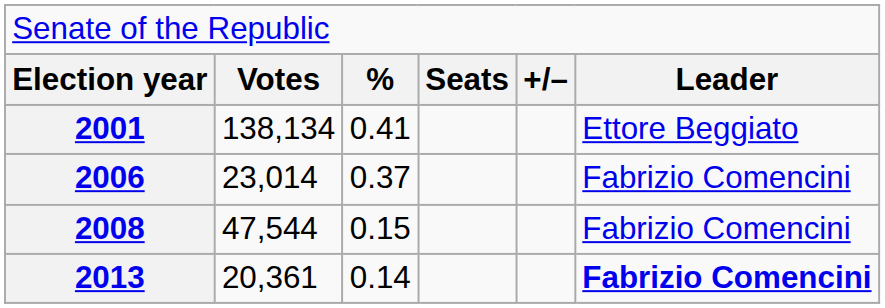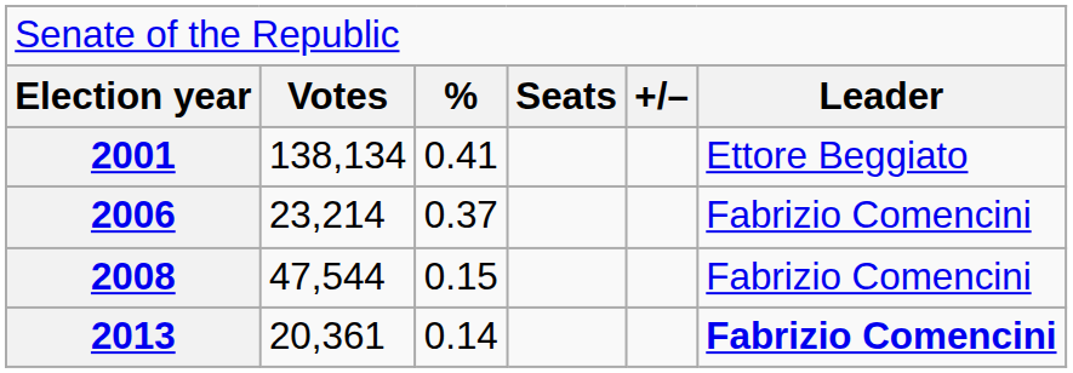2006 | column 2: 23,014 -> 23,214
